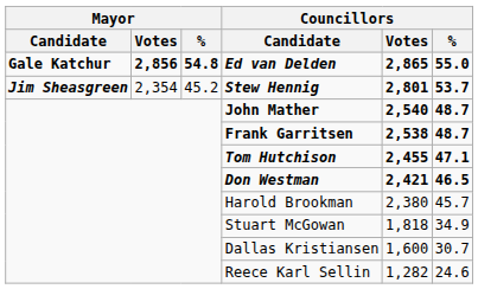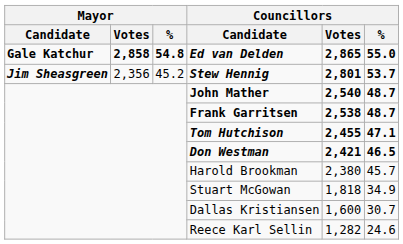Ed van Delden | Mayor / Votes: 2,856 -> 2,858
Stew Hennig | Mayor / Votes: 2,354 -> 2,356
